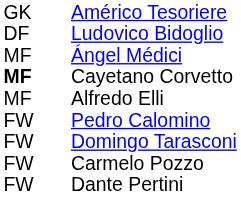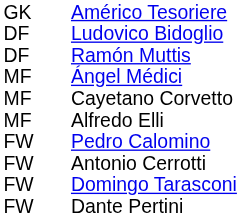+ row: DF | Ramón Muttis
Cayetano Corvetto | column 1: bold -> normal
+ row: FW | Antonio Cerrotti
- row: FW | Carmelo Pozzo
